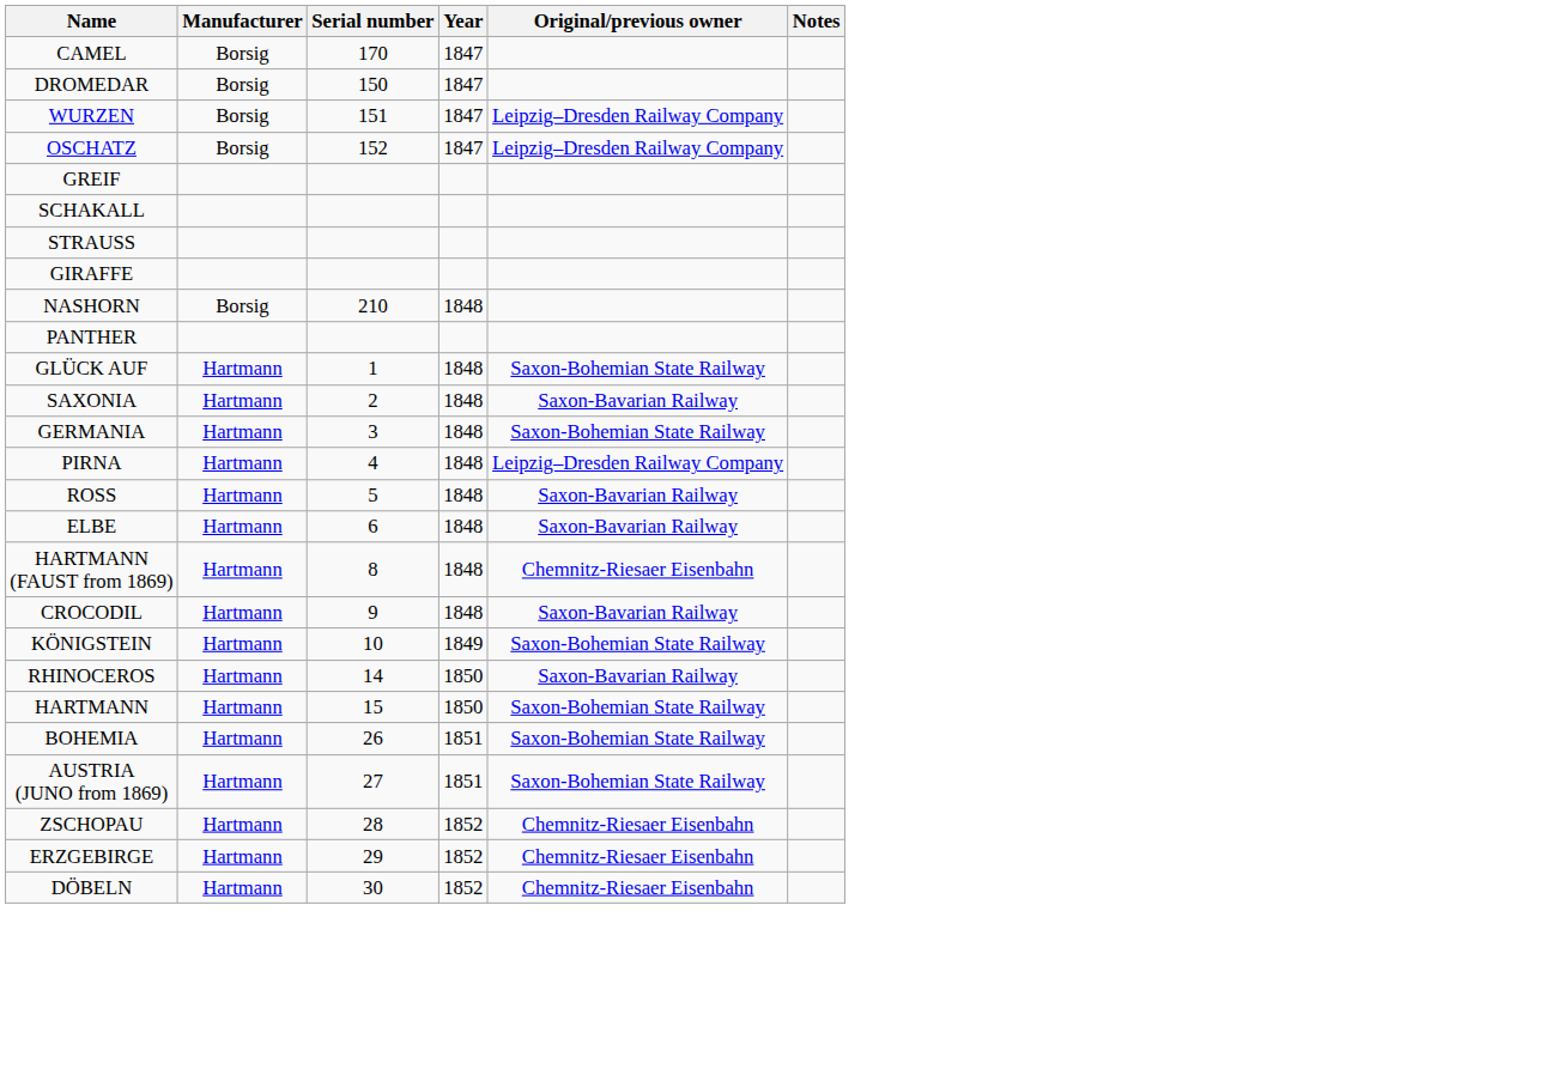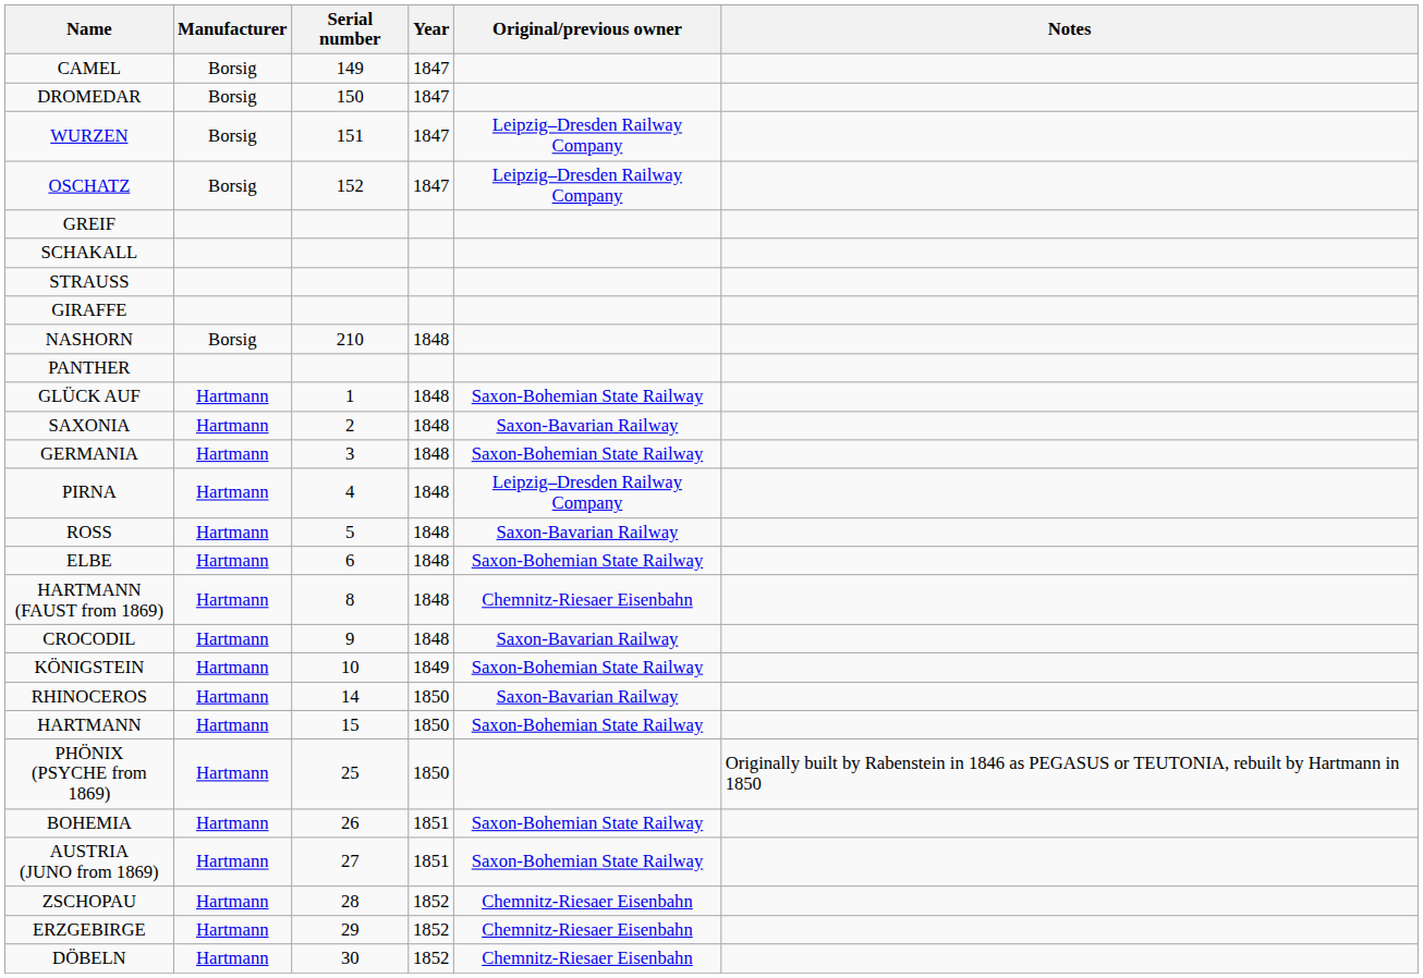CAMEL | Serial number: 170 -> 149
ELBE | Original/previous owner: Saxon-Bavarian Railway -> Saxon-Bohemian State Railway
+ row: PHÖNIX (PSYCHE from 1869) | Hartmann | 25 | 1850 | Originally built by Rabenstein in 1846 as PEGASUS or TEUTONIA, rebuilt by Hartmann in 1850
